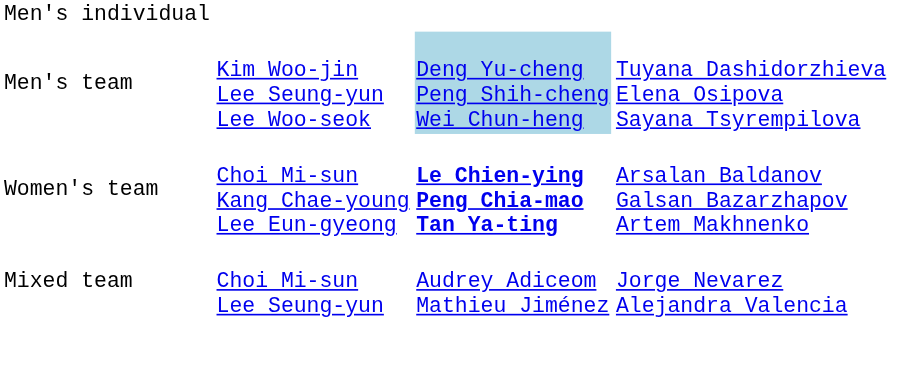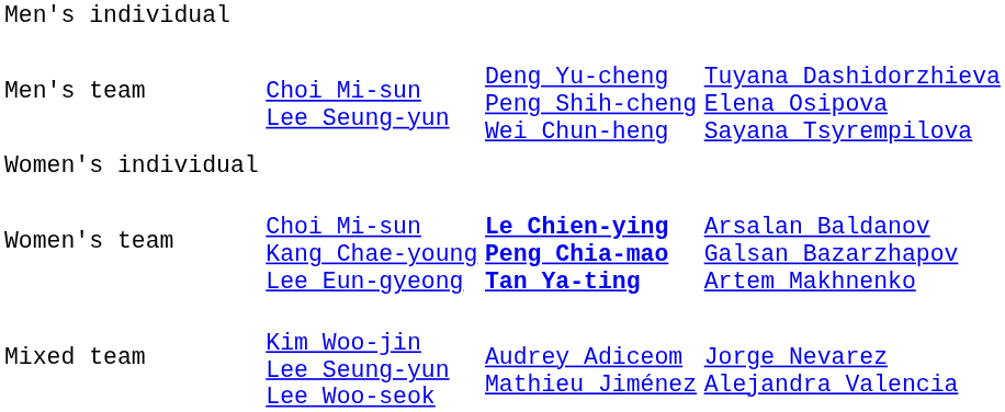Men's team | column 2: Kim Woo-jin Lee Seung-yun Lee Woo-seok -> Choi Mi-sun Lee Seung-yun
Men's team | column 3: lightblue background -> no background
+ row: Women's individual
Mixed team | column 2: Choi Mi-sun Lee Seung-yun -> Kim Woo-jin Lee Seung-yun Lee Woo-seok
